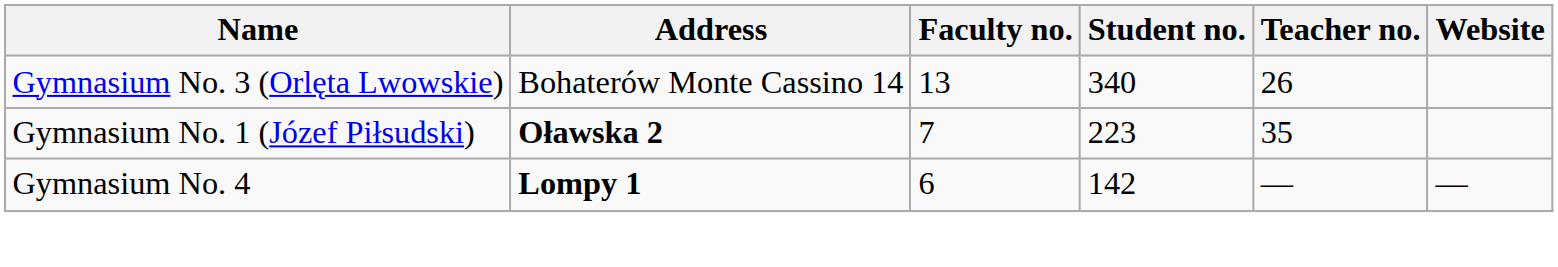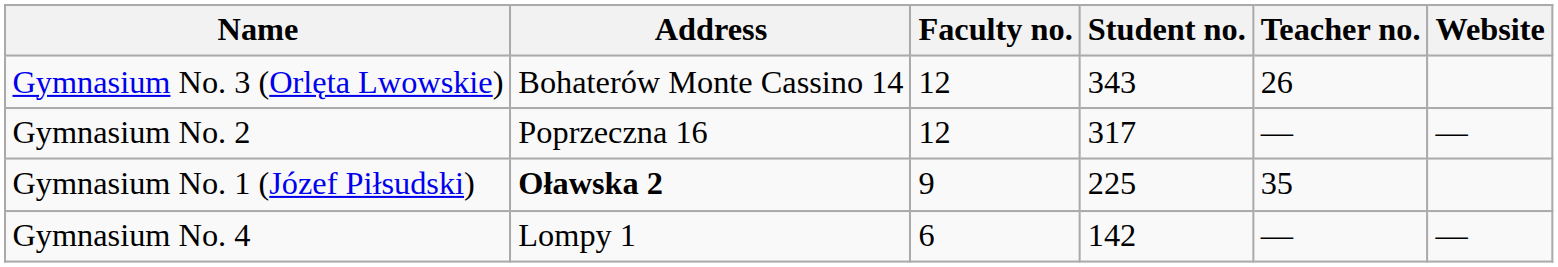Gymnasium No. 3 (Orlęta Lwowskie) | Faculty no.: 13 -> 12
Gymnasium No. 3 (Orlęta Lwowskie) | Student no.: 340 -> 343
+ row: Gymnasium No. 2 | Poprzeczna 16 | 12 | 317 | — | —
Gymnasium No. 1 (Józef Piłsudski) | Faculty no.: 7 -> 9
Gymnasium No. 1 (Józef Piłsudski) | Student no.: 223 -> 225
Gymnasium No. 4 | Address: bold -> normal
